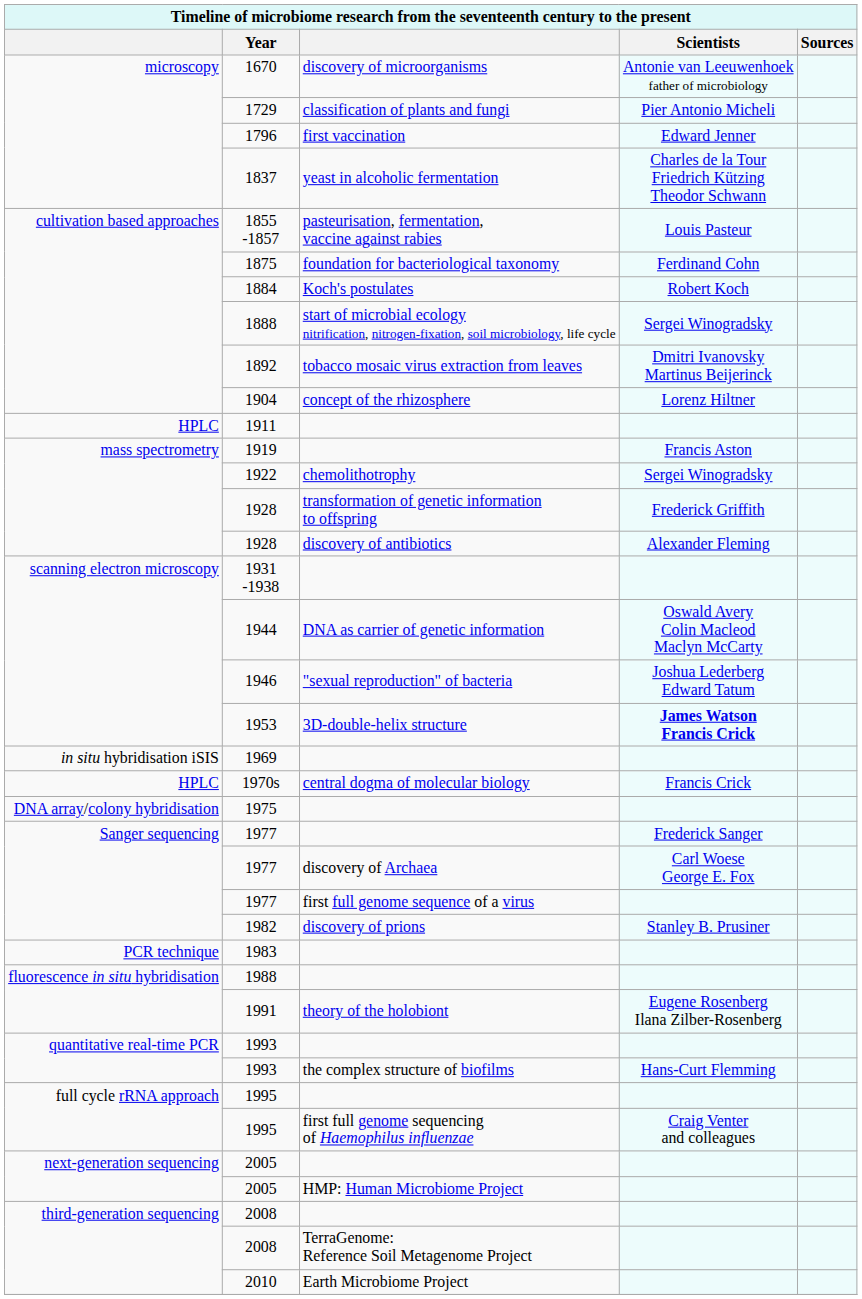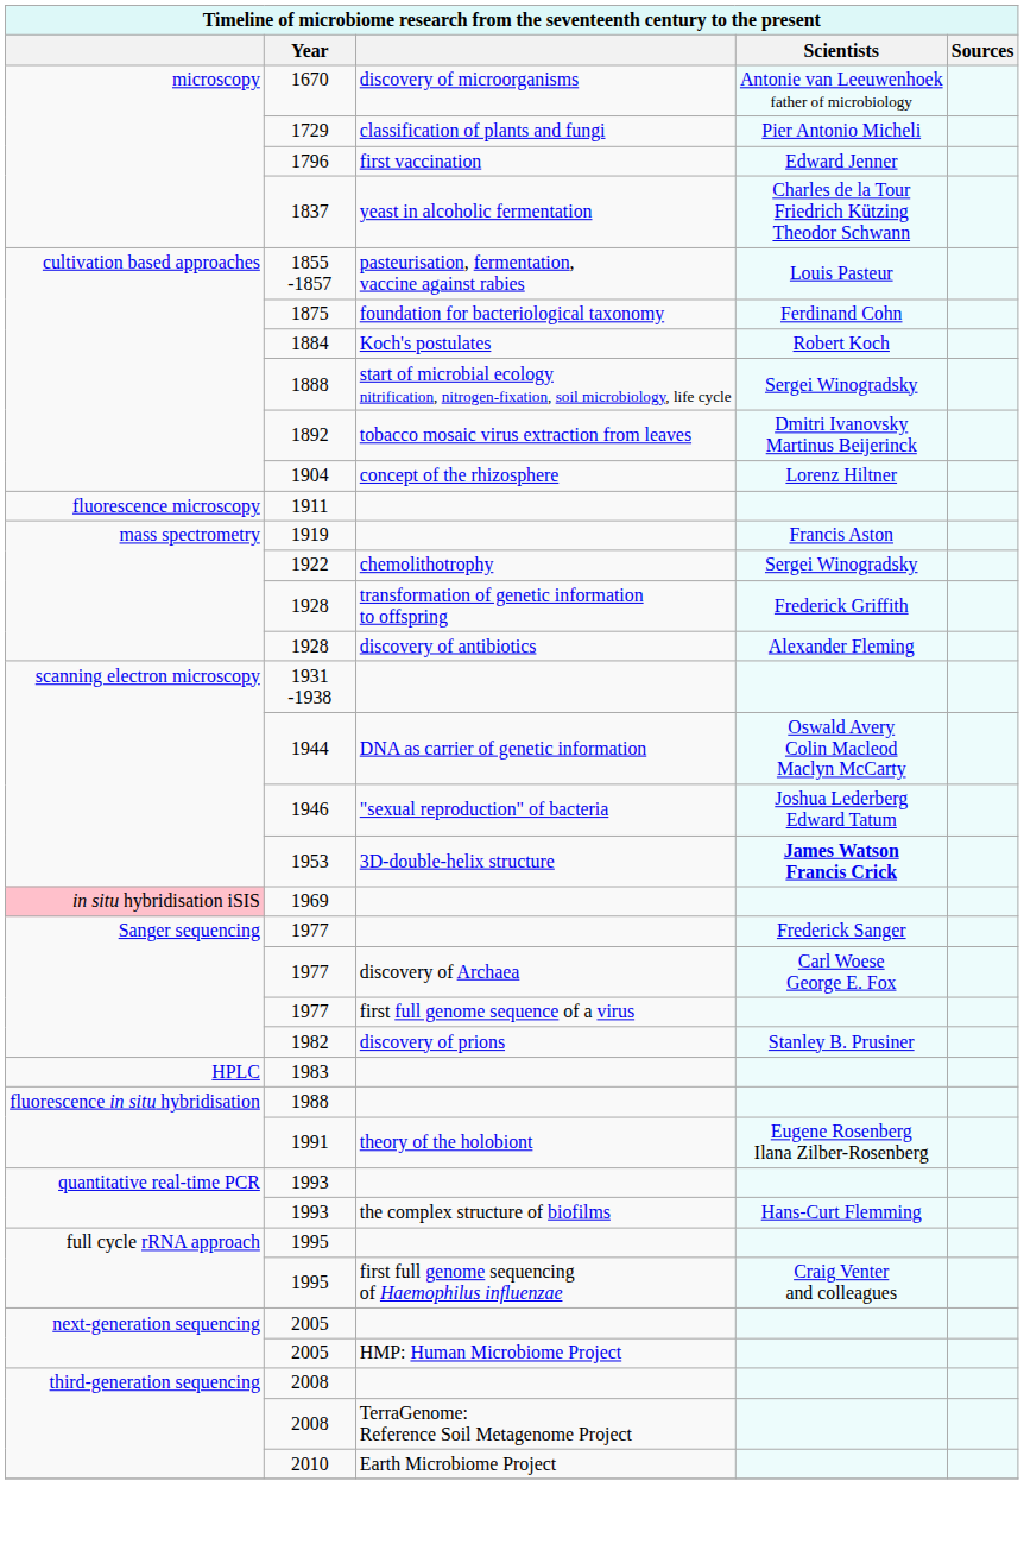1911 | column 1: HPLC -> fluorescence microscopy
1969 | column 1: no background -> pink background
- row: HPLC | 1970s | central dogma of molecular biology | Francis Crick
- row: DNA array/colony hybridisation | 1975
1983 | column 1: PCR technique -> HPLC
